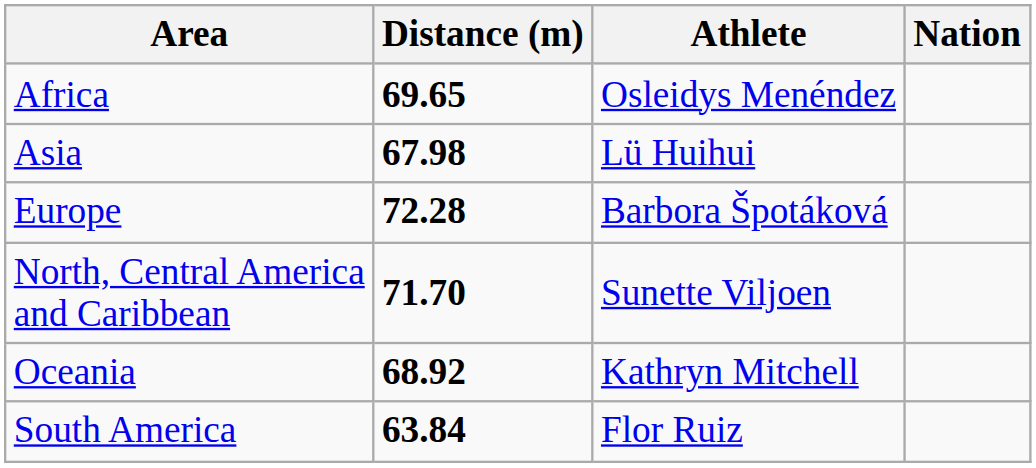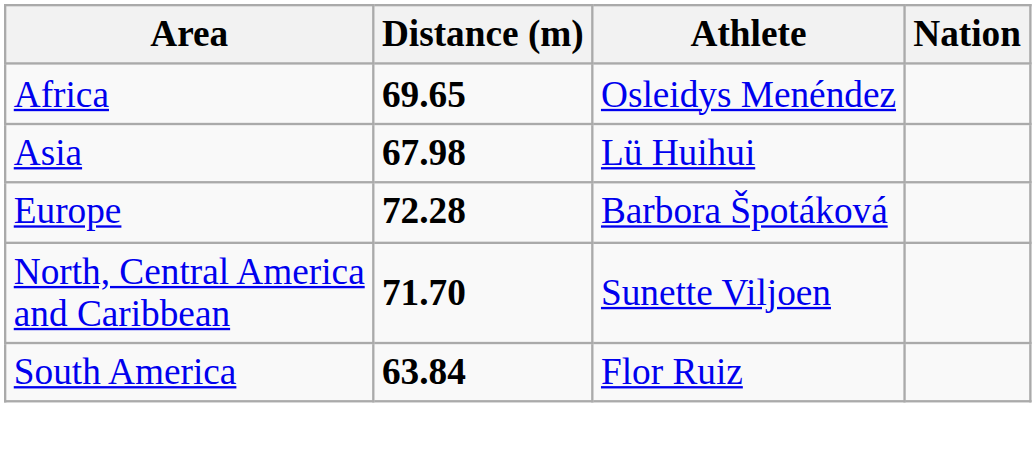- row: Oceania | 68.92 | Kathryn Mitchell
